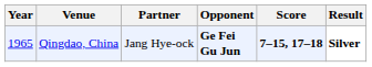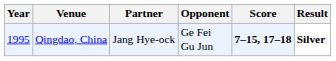Qingdao, China | Year: 1965 -> 1995
Qingdao, China | Opponent: bold -> normal
